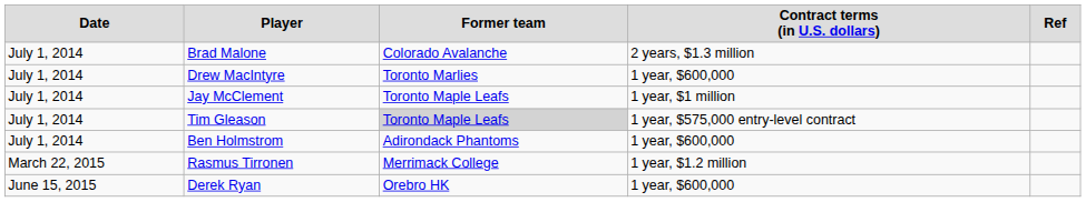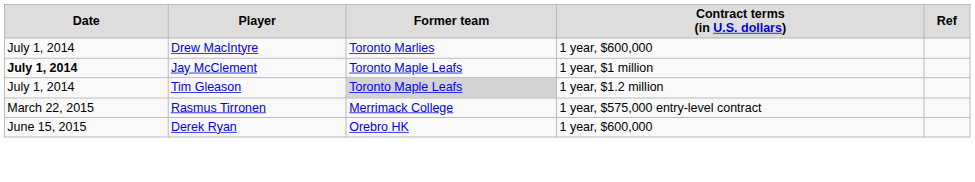- row: July 1, 2014 | Brad Malone | Colorado Avalanche | 2 years, $1.3 million
Jay McClement | column 1: normal -> bold
Tim Gleason | column 4: 1 year, $575,000 entry-level contract -> 1 year, $1.2 million
- row: July 1, 2014 | Ben Holmstrom | Adirondack Phantoms | 1 year, $600,000
Rasmus Tirronen | column 4: 1 year, $1.2 million -> 1 year, $575,000 entry-level contract
